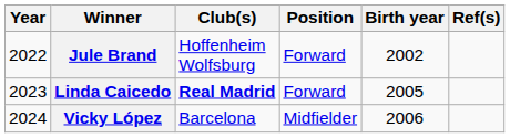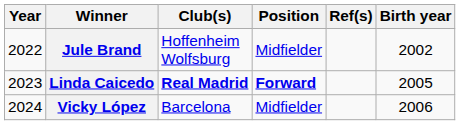columns swapped: Birth year <-> Ref(s)
Jule Brand | Position: Forward -> Midfielder
Linda Caicedo | Position: normal -> bold
